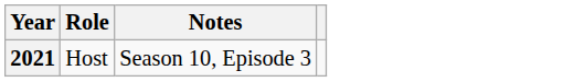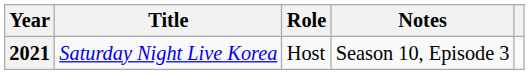+ column: Title | Saturday Night Live Korea
